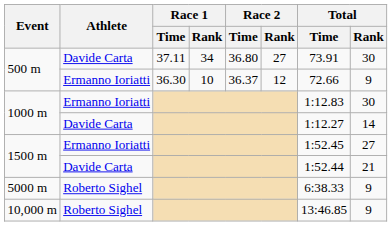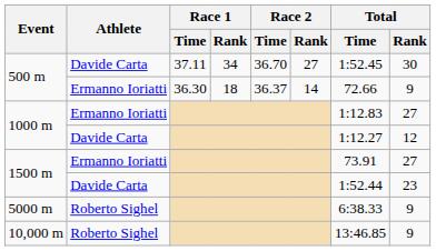500 m / Davide Carta | Race 2 / Time: 36.80 -> 36.70
500 m / Davide Carta | Total / Time: 73.91 -> 1:52.45
500 m / Ermanno Ioriatti | Race 1 / Rank: 10 -> 18
500 m / Ermanno Ioriatti | Race 2 / Rank: 12 -> 14
1000 m / Ermanno Ioriatti | Total / Rank: 30 -> 27
1000 m / Davide Carta | Total / Rank: 14 -> 12
1500 m / Ermanno Ioriatti | Total / Time: 1:52.45 -> 73.91
1500 m / Davide Carta | Total / Rank: 21 -> 23
